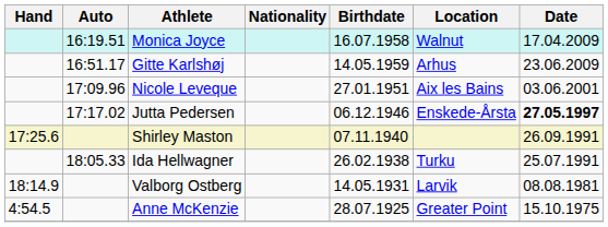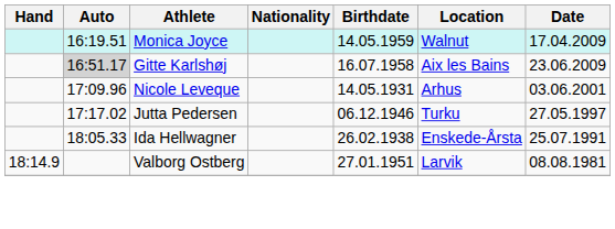Monica Joyce | Birthdate: 16.07.1958 -> 14.05.1959
Gitte Karlshøj | Auto: no background -> lightgrey background
Gitte Karlshøj | Birthdate: 14.05.1959 -> 16.07.1958
Gitte Karlshøj | Location: Arhus -> Aix les Bains
Nicole Leveque | Birthdate: 27.01.1951 -> 14.05.1931
Nicole Leveque | Location: Aix les Bains -> Arhus
Jutta Pedersen | Location: Enskede-Årsta -> Turku
Jutta Pedersen | Date: bold -> normal
- row: 17:25.6 | Shirley Maston | 07.11.1940 | 26.09.1991
Ida Hellwagner | Location: Turku -> Enskede-Årsta
Valborg Ostberg | Birthdate: 14.05.1931 -> 27.01.1951
- row: 4:54.5 | Anne McKenzie | 28.07.1925 | Greater Point | 15.10.1975
